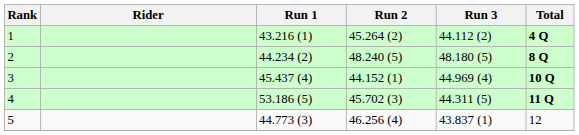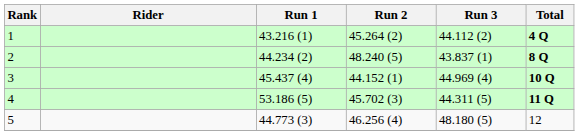2 | Run 3: 48.180 (5) -> 43.837 (1)
5 | Run 3: 43.837 (1) -> 48.180 (5)
